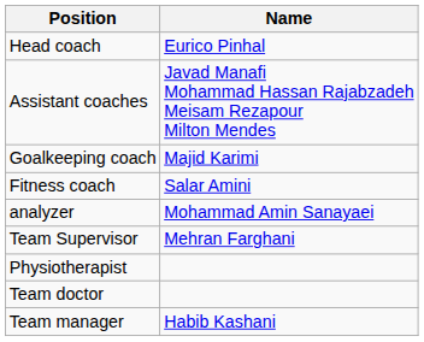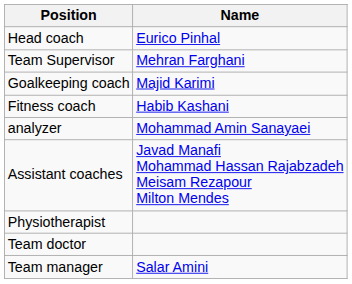rows swapped: Assistant coaches <-> Team Supervisor
Fitness coach | Name: Salar Amini -> Habib Kashani
Team manager | Name: Habib Kashani -> Salar Amini
